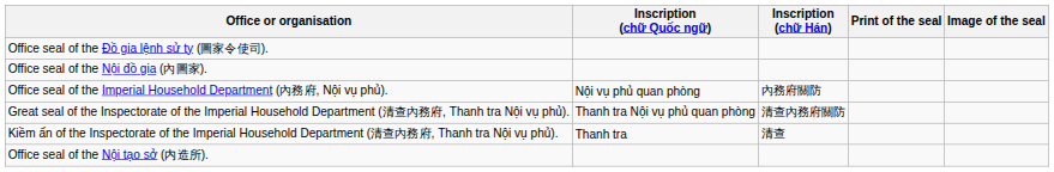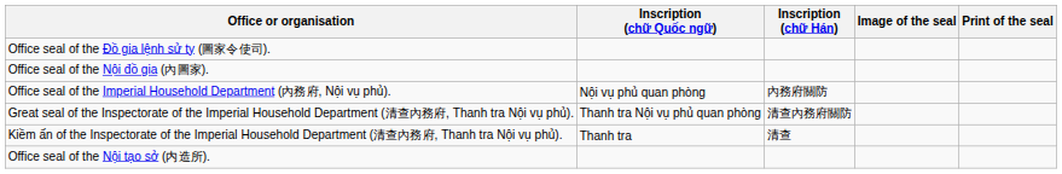columns swapped: Image of the seal <-> Print of the seal
